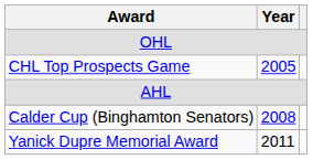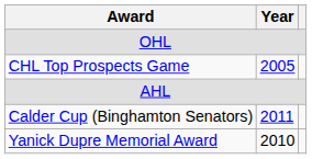Calder Cup (Binghamton Senators) | Year: 2008 -> 2011
Yanick Dupre Memorial Award | Year: 2011 -> 2010
